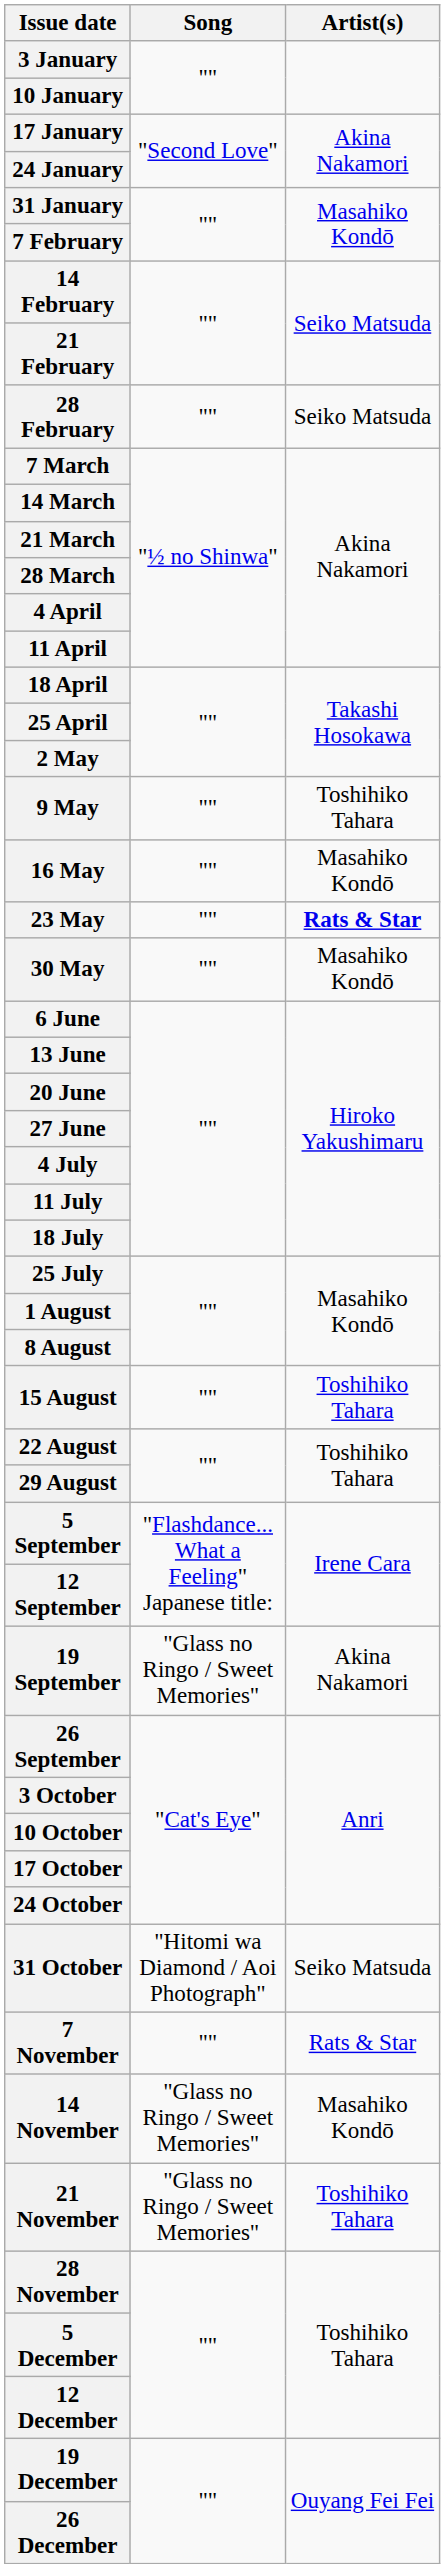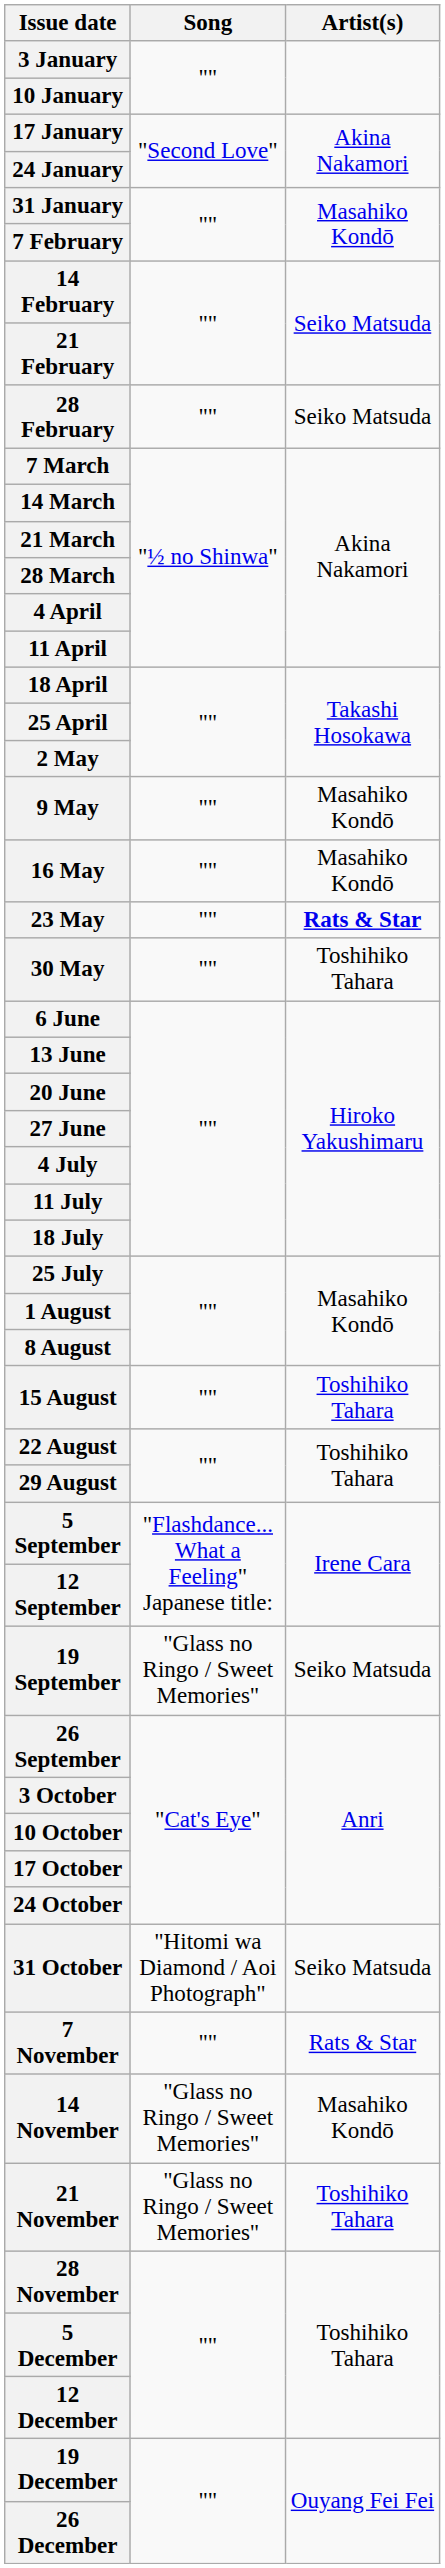9 May | Artist(s): Toshihiko Tahara -> Masahiko Kondō
30 May | Artist(s): Masahiko Kondō -> Toshihiko Tahara
19 September | Artist(s): Akina Nakamori -> Seiko Matsuda
